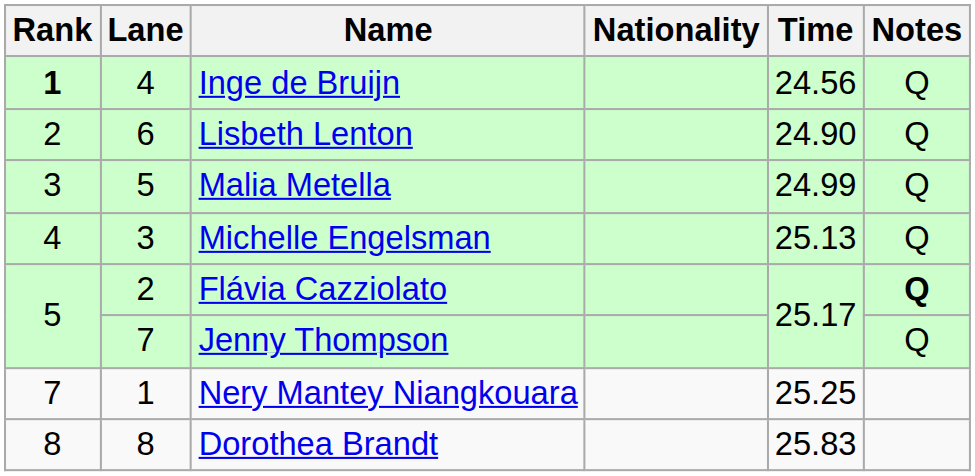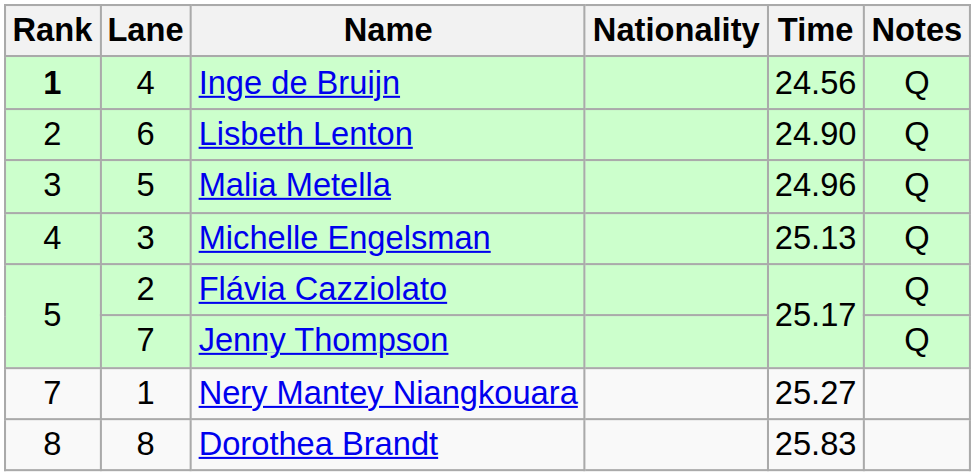Malia Metella | Time: 24.99 -> 24.96
Flávia Cazziolato | Notes: bold -> normal
Nery Mantey Niangkouara | Time: 25.25 -> 25.27
